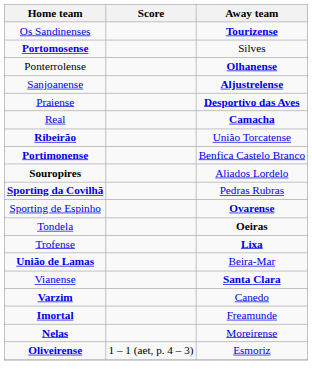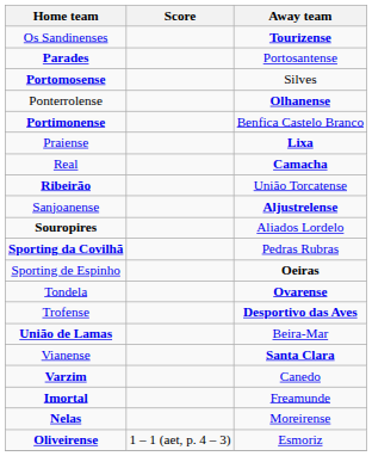+ row: Parades | Portosantense
rows swapped: Portimonense <-> Sanjoanense
Praiense | Away team: Desportivo das Aves -> Lixa
Sporting de Espinho | Away team: Ovarense -> Oeiras
Tondela | Away team: Oeiras -> Ovarense
Trofense | Away team: Lixa -> Desportivo das Aves
